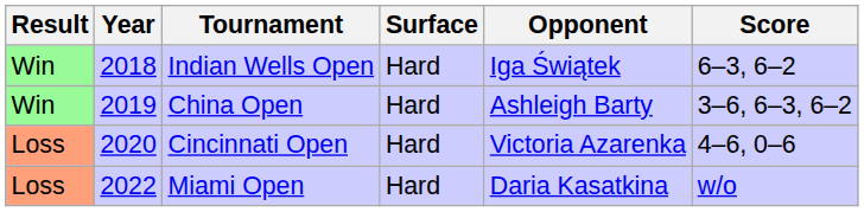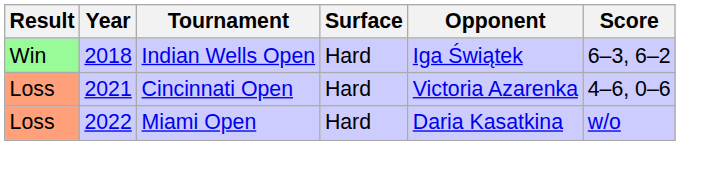- row: Win | 2019 | China Open | Hard | Ashleigh Barty | 3–6, 6–3, 6–2
Cincinnati Open | Year: 2020 -> 2021
